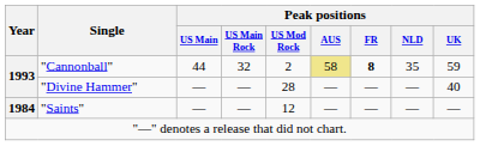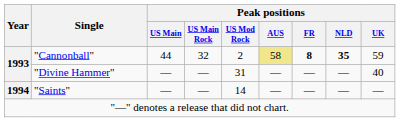"Cannonball" | Peak positions / NLD: normal -> bold
"Divine Hammer" | Peak positions / US Mod Rock: 28 -> 31
"Saints" | Year: 1984 -> 1994
"Saints" | Peak positions / US Mod Rock: 12 -> 14
